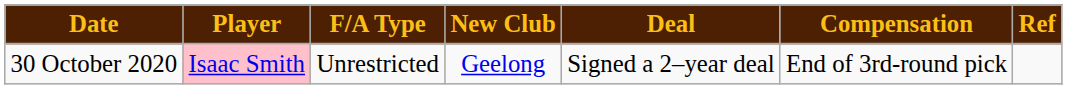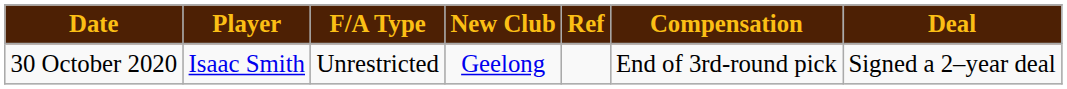columns swapped: Deal <-> Ref
30 October 2020 | Player: pink background -> no background
